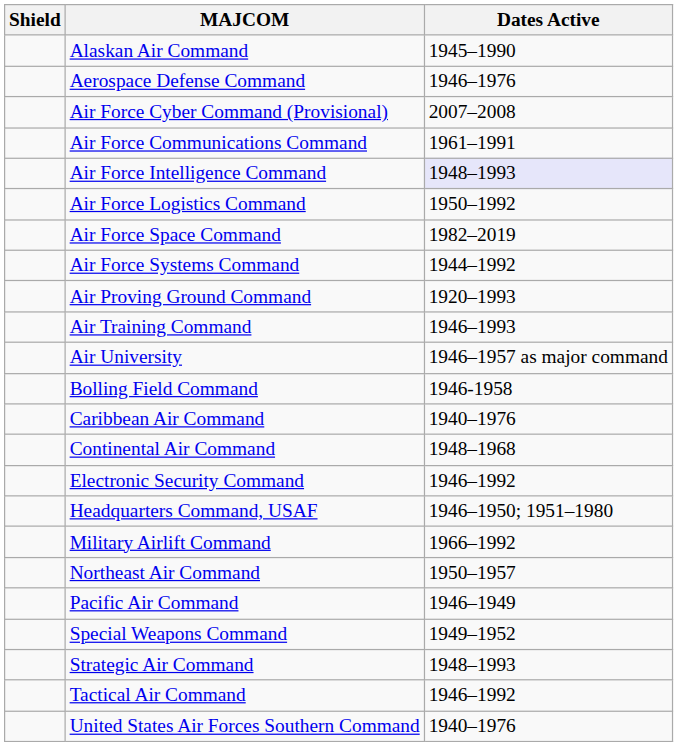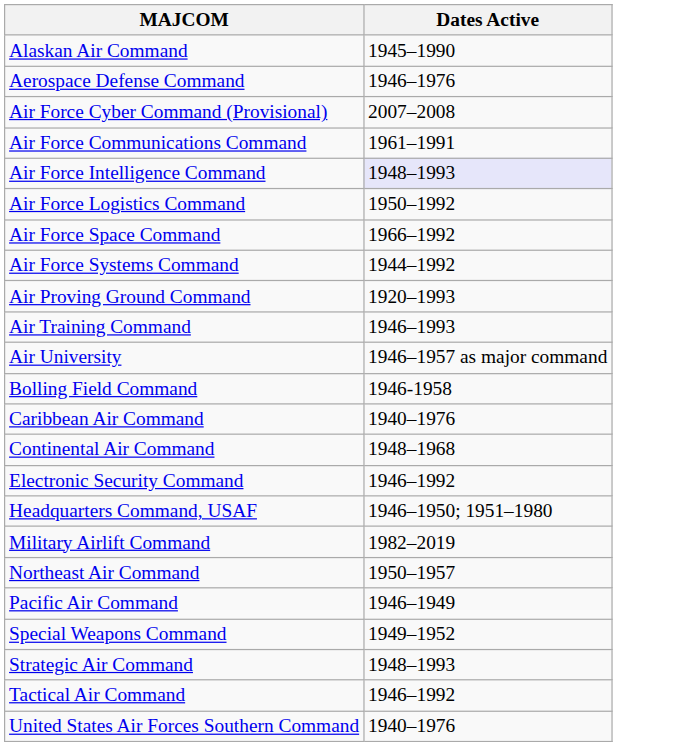- column: Shield
Air Force Space Command | Dates Active: 1982–2019 -> 1966–1992
Military Airlift Command | Dates Active: 1966–1992 -> 1982–2019
